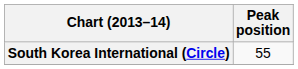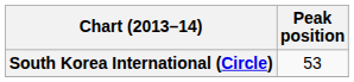South Korea International (Circle) | Peak position: 55 -> 53
